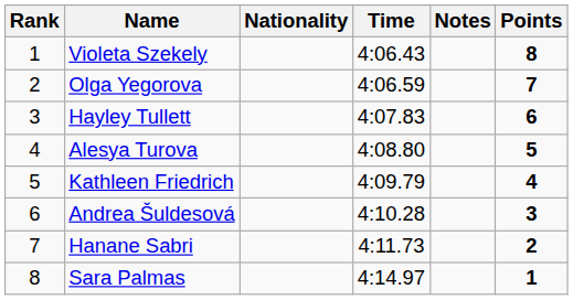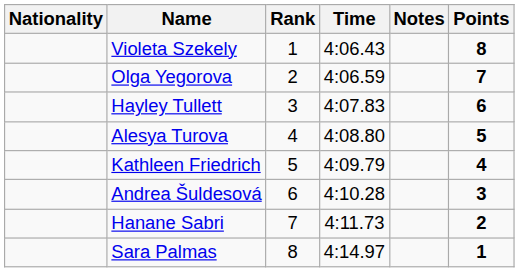columns swapped: Rank <-> Nationality
